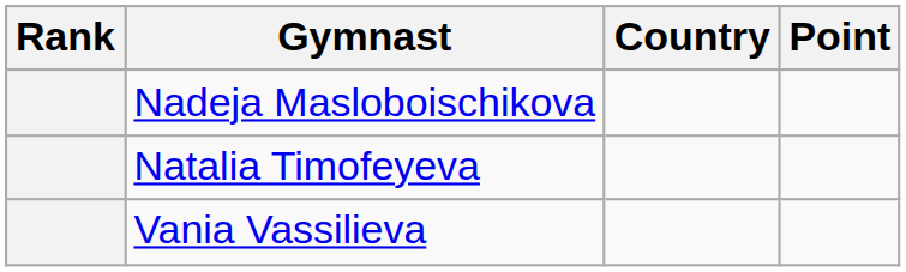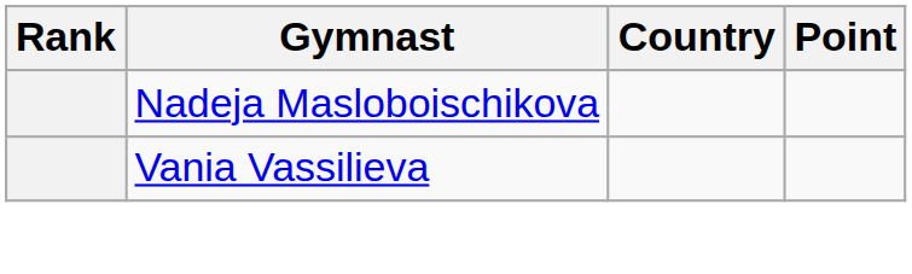- row: Natalia Timofeyeva
